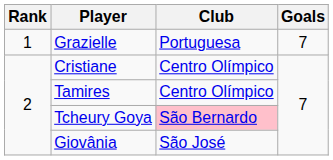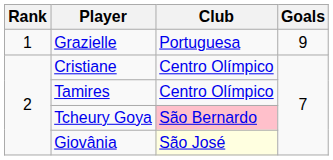Grazielle | Goals: 7 -> 9
Giovânia | Club: no background -> lightyellow background
